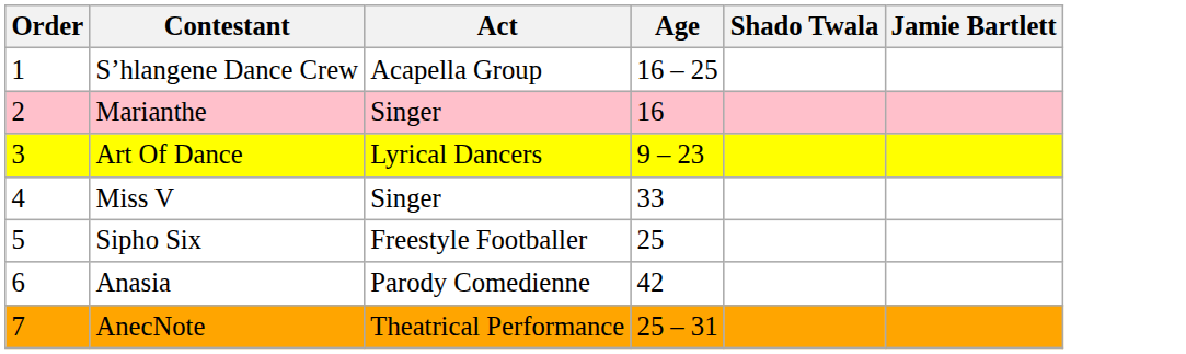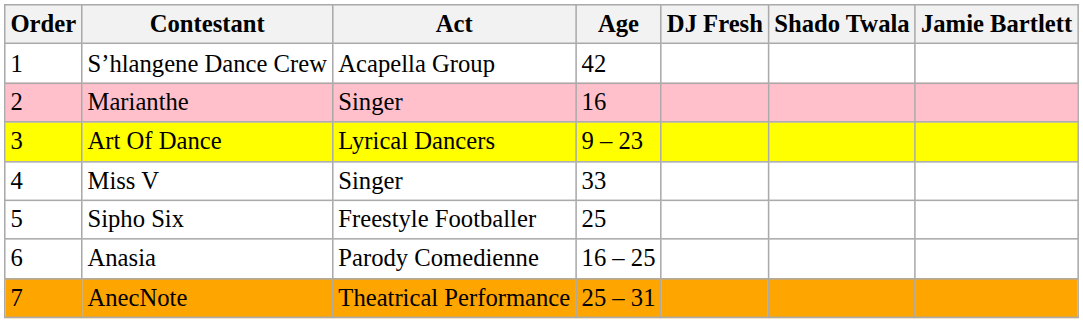+ column: DJ Fresh
S’hlangene Dance Crew | Age: 16 – 25 -> 42
Anasia | Age: 42 -> 16 – 25
